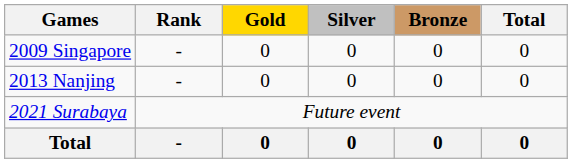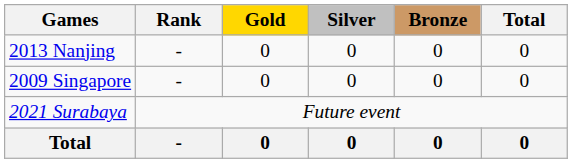rows swapped: 2009 Singapore <-> 2013 Nanjing
